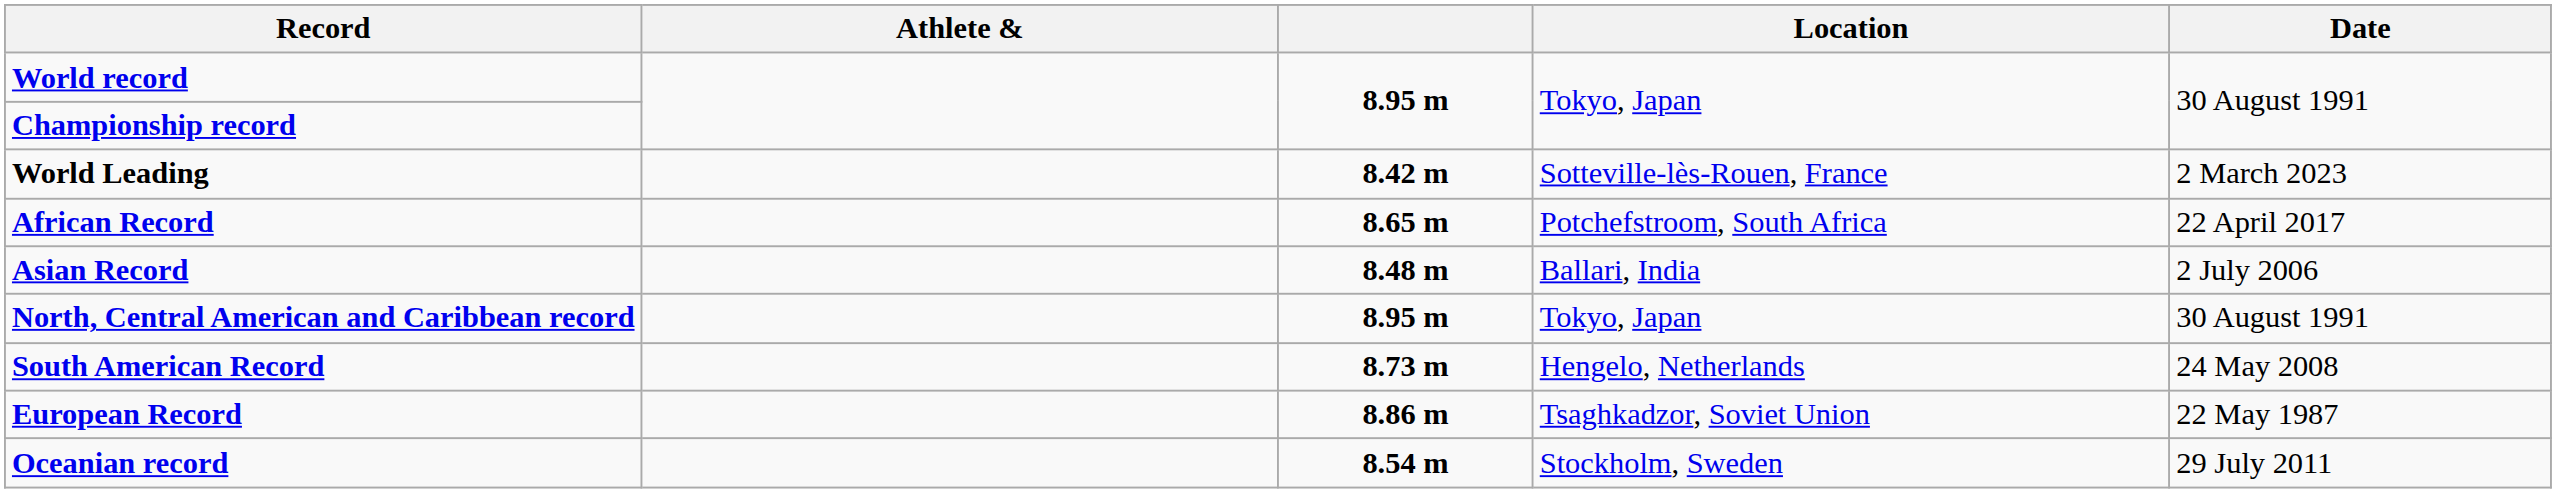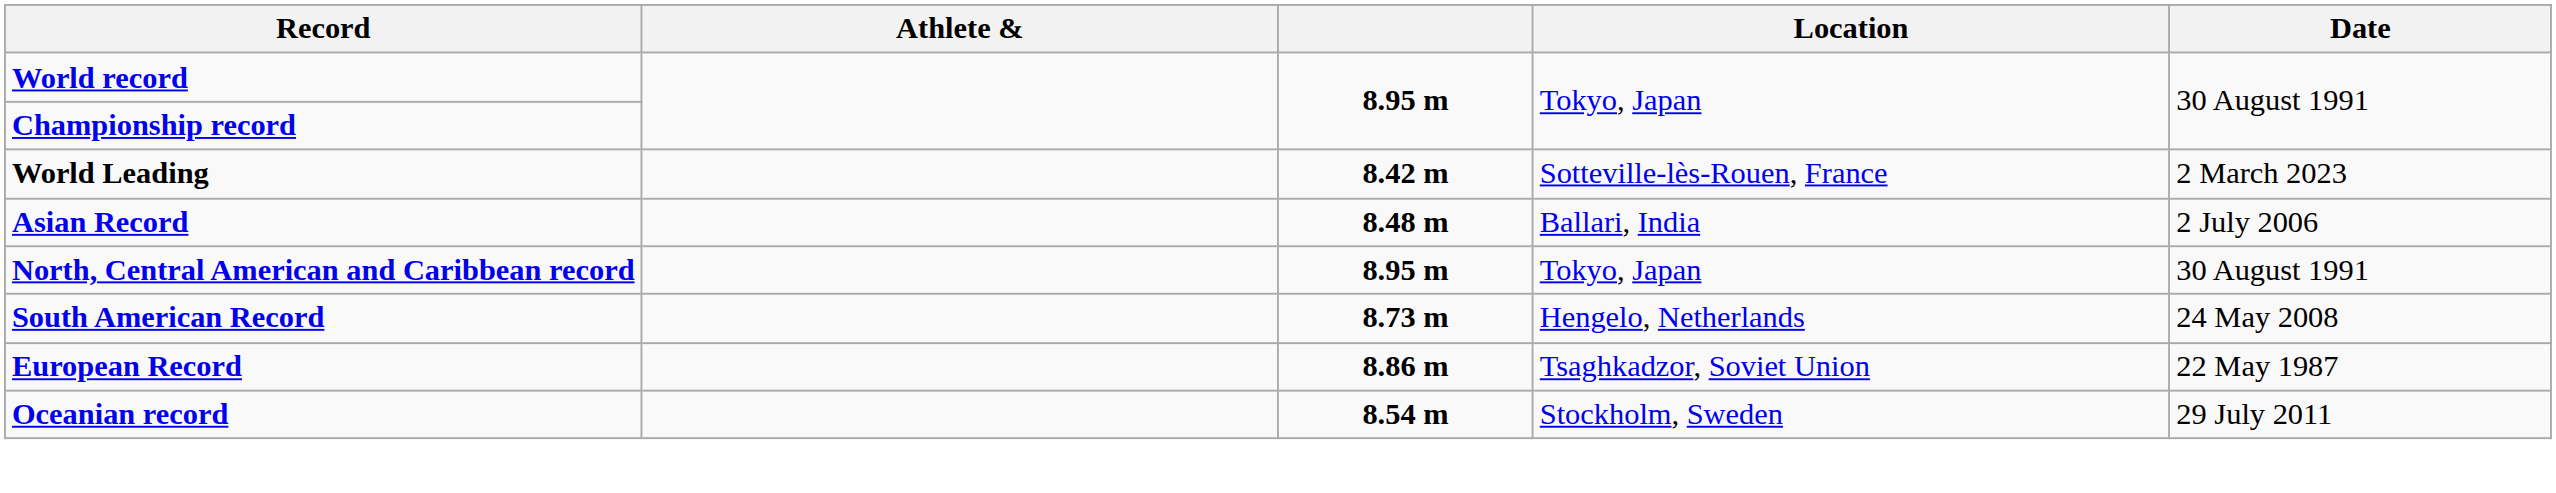- row: African Record | 8.65 m | Potchefstroom, South Africa | 22 April 2017
